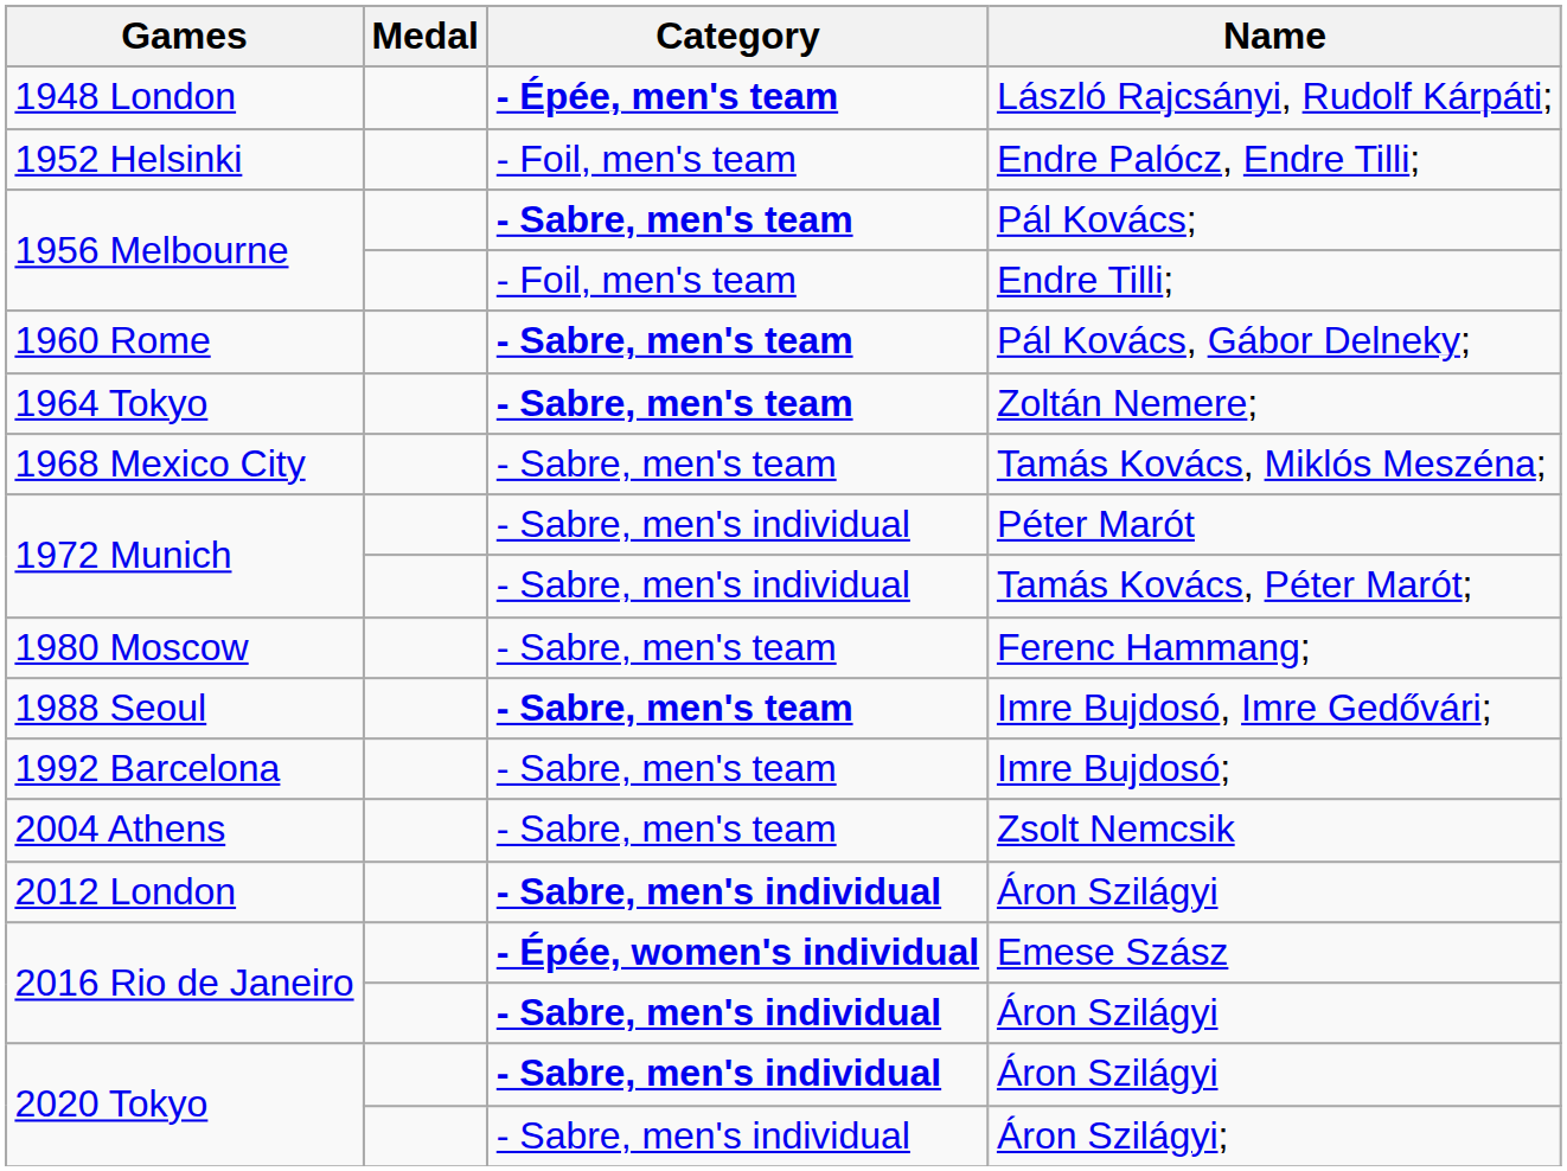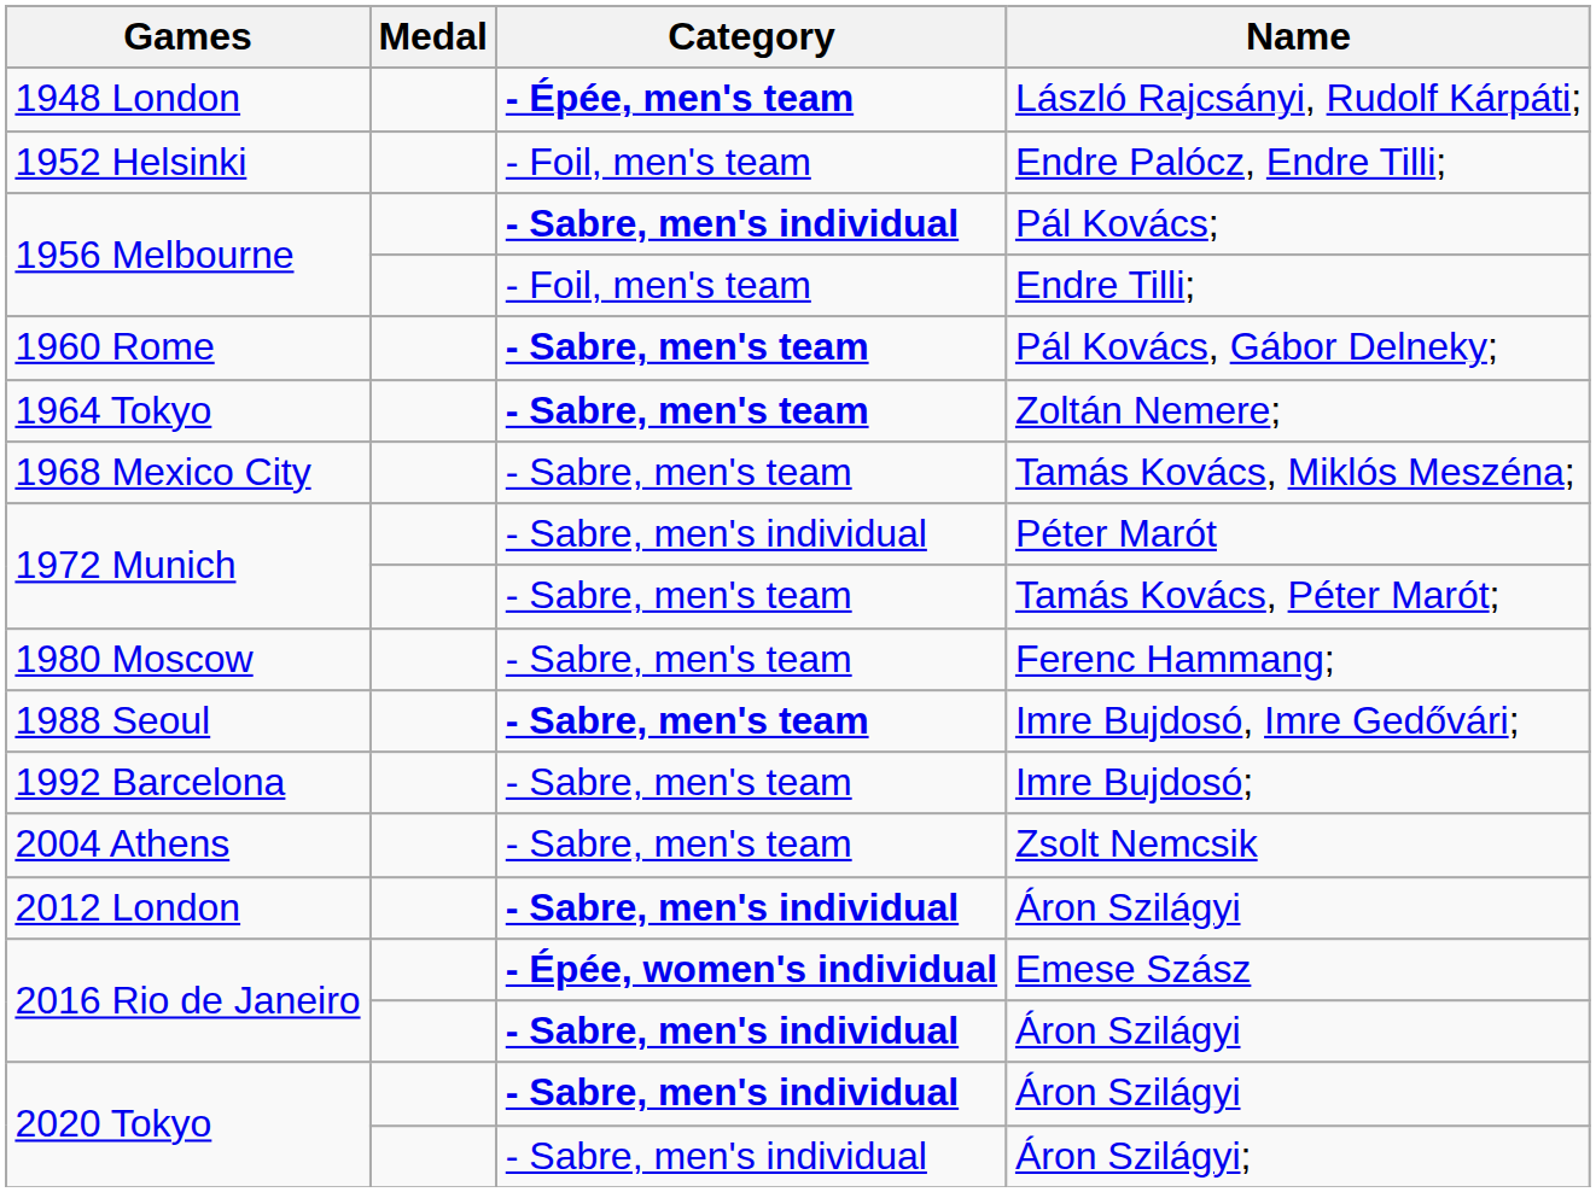Pál Kovács; | Category: - Sabre, men's team -> - Sabre, men's individual
Tamás Kovács, Péter Marót; | Category: - Sabre, men's individual -> - Sabre, men's team
